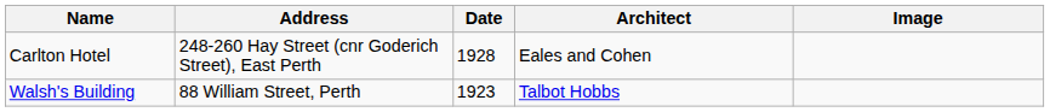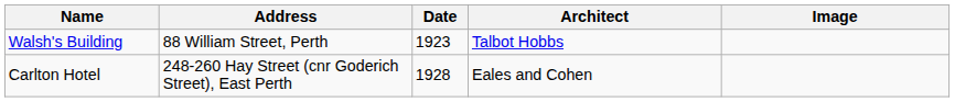rows swapped: Carlton Hotel <-> Walsh's Building
